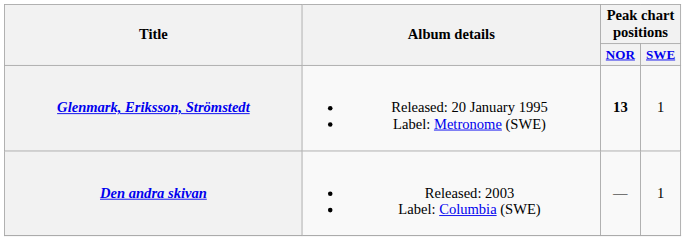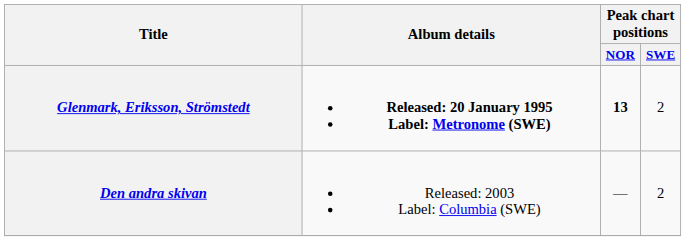Glenmark, Eriksson, Strömstedt | Album details: normal -> bold
Glenmark, Eriksson, Strömstedt | Peak chart positions / SWE: 1 -> 2
Den andra skivan | Peak chart positions / SWE: 1 -> 2
